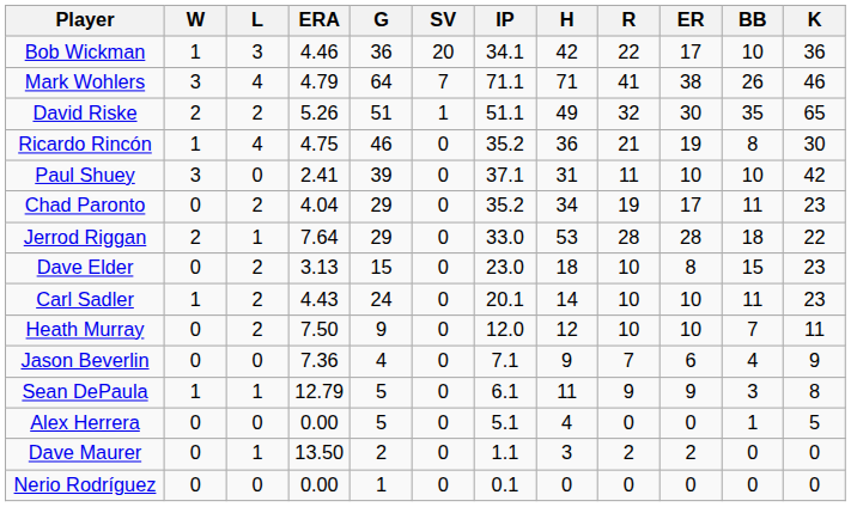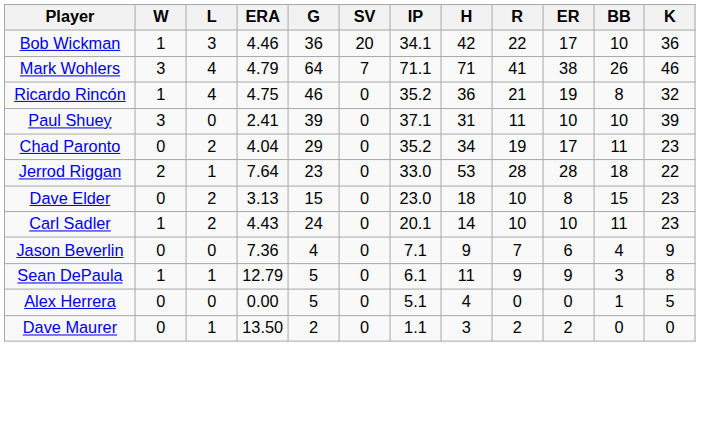- row: David Riske | 2 | 2 | 5.26 | 51 | 1 | 51.1 | 49 | 32 | 30 | 35 | 65
Ricardo Rincón | K: 30 -> 32
Paul Shuey | K: 42 -> 39
Jerrod Riggan | G: 29 -> 23
- row: Heath Murray | 0 | 2 | 7.50 | 9 | 0 | 12.0 | 12 | 10 | 10 | 7 | 11
- row: Nerio Rodríguez | 0 | 0 | 0.00 | 1 | 0 | 0.1 | 0 | 0 | 0 | 0 | 0
